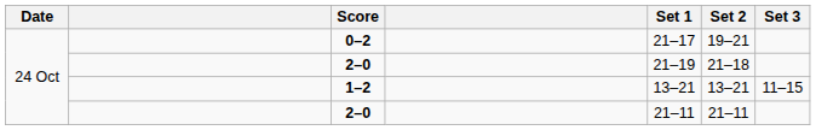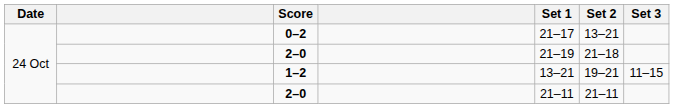0–2 | Set 2: 19–21 -> 13–21
1–2 | Set 2: 13–21 -> 19–21
